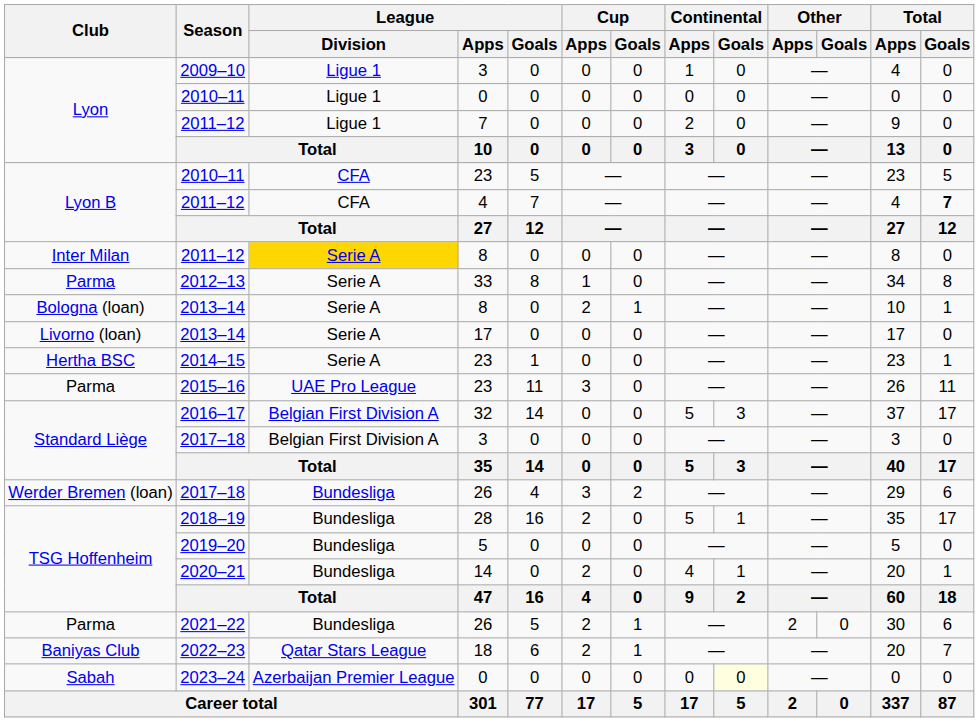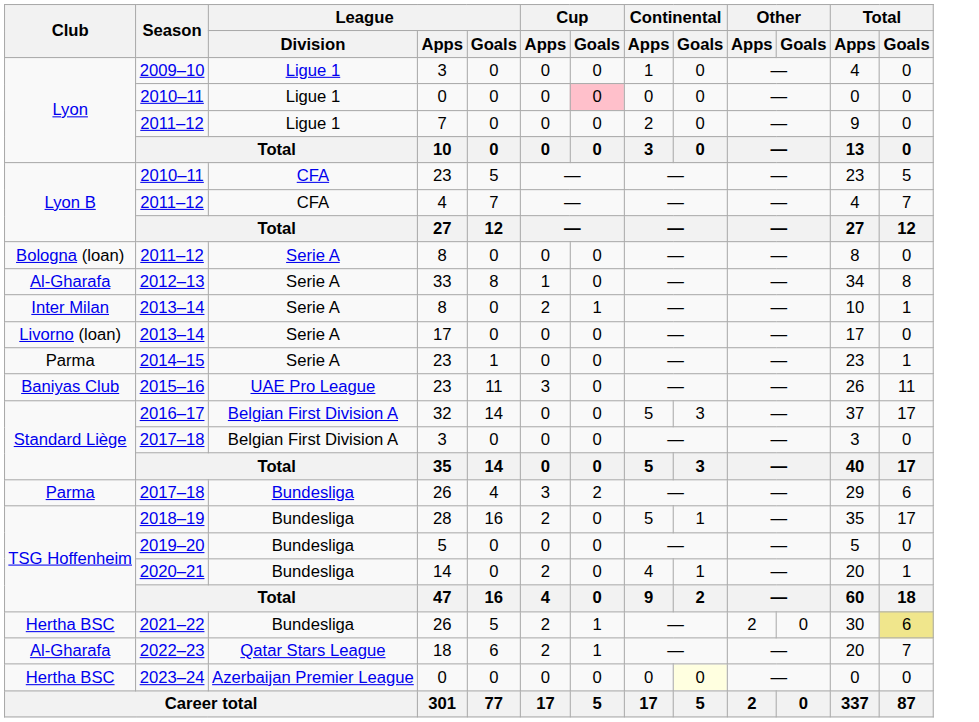2010–11 / 0 | Cup / Goals: no background -> pink background
2011–12 / 4 | Total / Goals: bold -> normal
2011–12 / 8 | Club: Inter Milan -> Bologna (loan)
2011–12 / 8 | League / Division: gold background -> no background
2012–13 | Club: Parma -> Al-Gharafa
2013–14 / 8 | Club: Bologna (loan) -> Inter Milan
2014–15 | Club: Hertha BSC -> Parma
2015–16 | Club: Parma -> Baniyas Club
2017–18 / 26 | Club: Werder Bremen (loan) -> Parma
2021–22 | Club: Parma -> Hertha BSC
2021–22 | Total / Goals: no background -> khaki background
2022–23 | Club: Baniyas Club -> Al-Gharafa
2023–24 | Club: Sabah -> Hertha BSC
